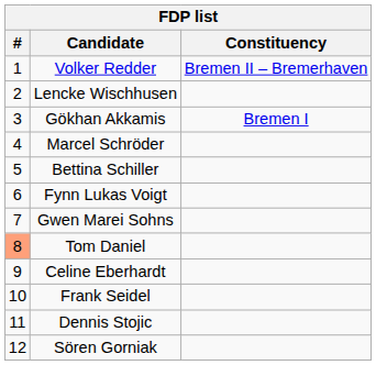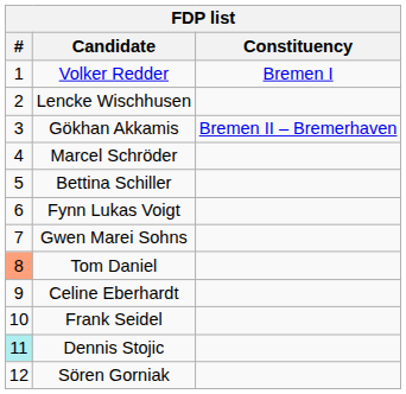Volker Redder | Constituency: Bremen II – Bremerhaven -> Bremen I
Gökhan Akkamis | Constituency: Bremen I -> Bremen II – Bremerhaven
Dennis Stojic | #: no background -> paleturquoise background
